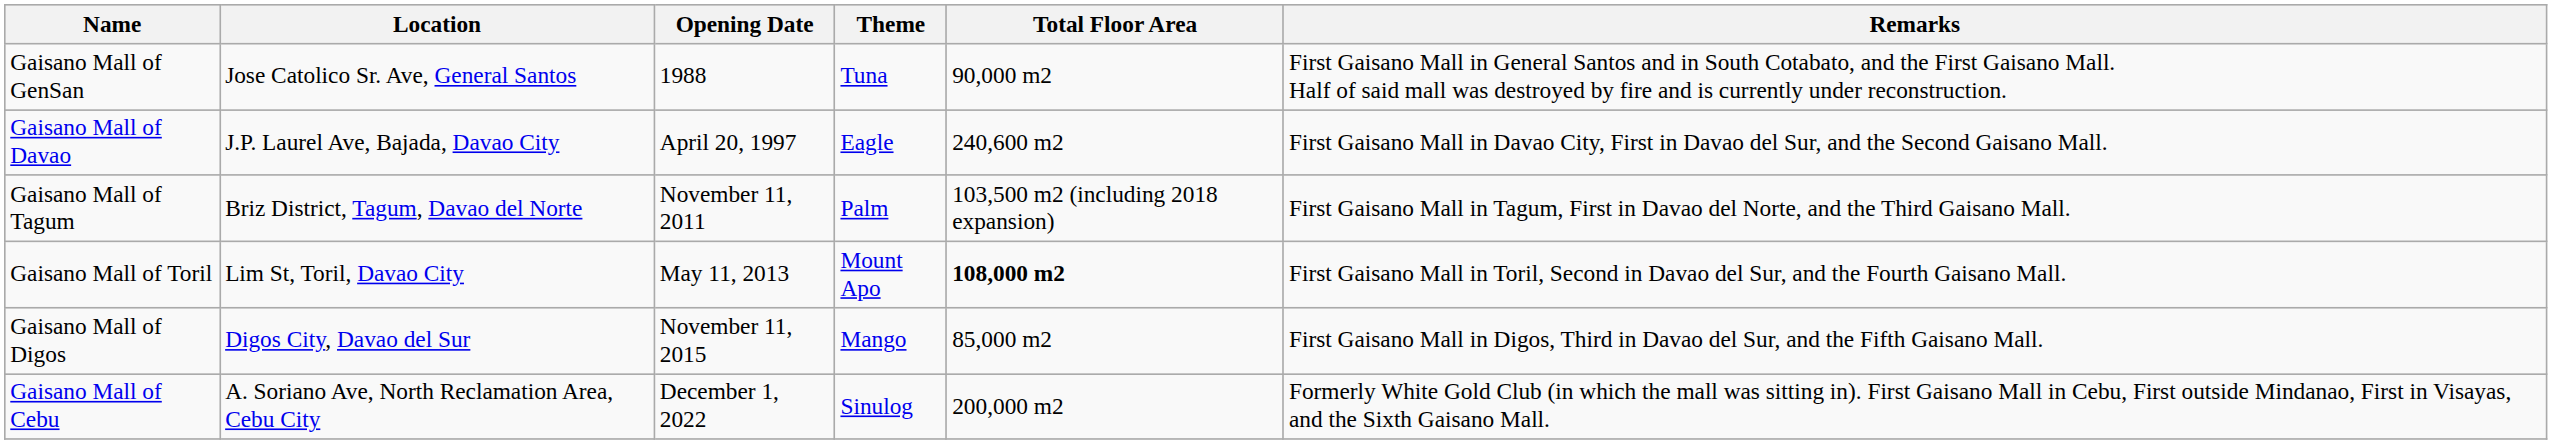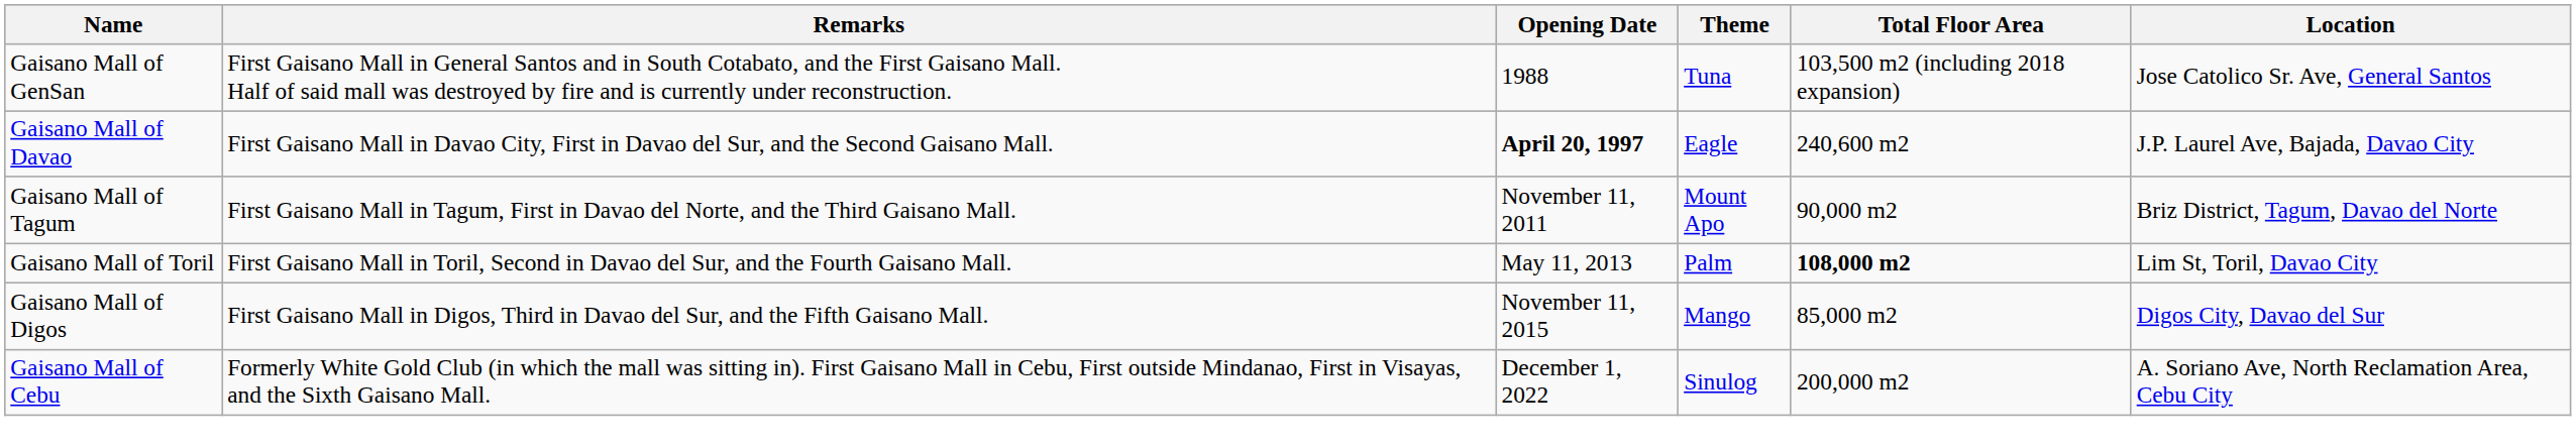columns swapped: Location <-> Remarks
Gaisano Mall of GenSan | Total Floor Area: 90,000 m2 -> 103,500 m2 (including 2018 expansion)
Gaisano Mall of Davao | Opening Date: normal -> bold
Gaisano Mall of Tagum | Theme: Palm -> Mount Apo
Gaisano Mall of Tagum | Total Floor Area: 103,500 m2 (including 2018 expansion) -> 90,000 m2
Gaisano Mall of Toril | Theme: Mount Apo -> Palm
